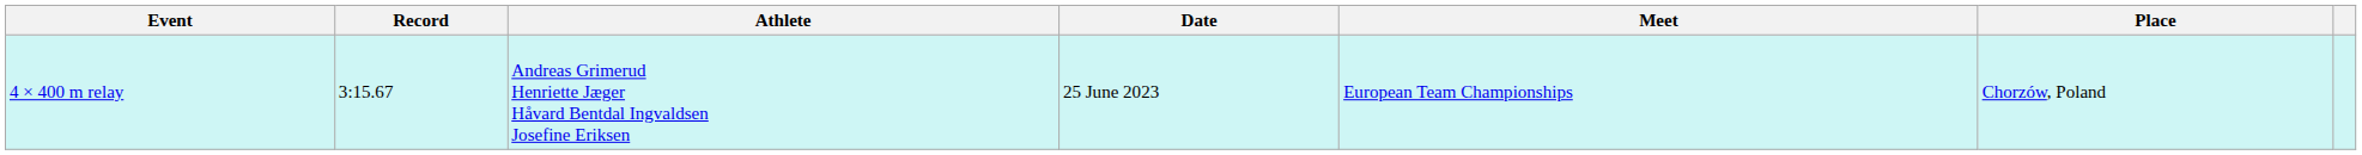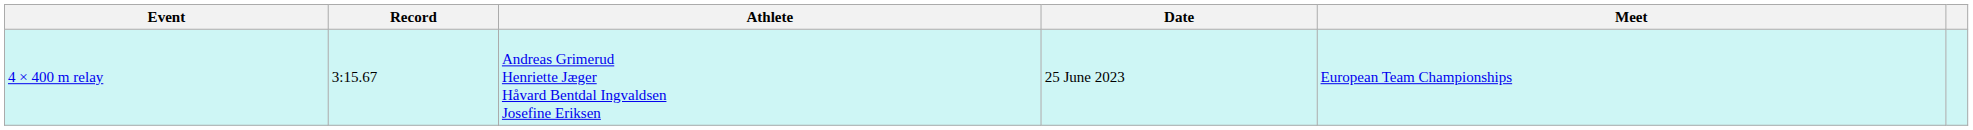- column: Place | Chorzów, Poland
